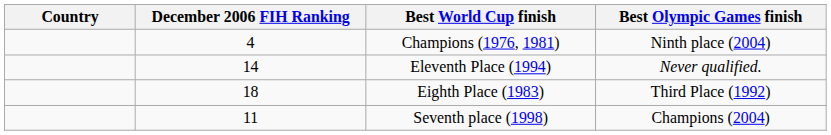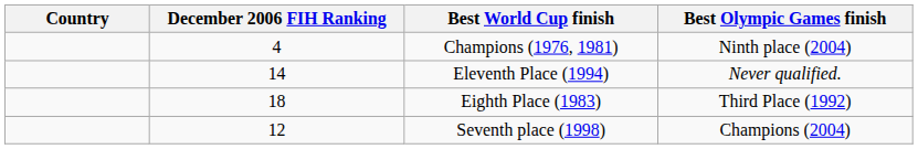Seventh place (1998) | December 2006 FIH Ranking: 11 -> 12
